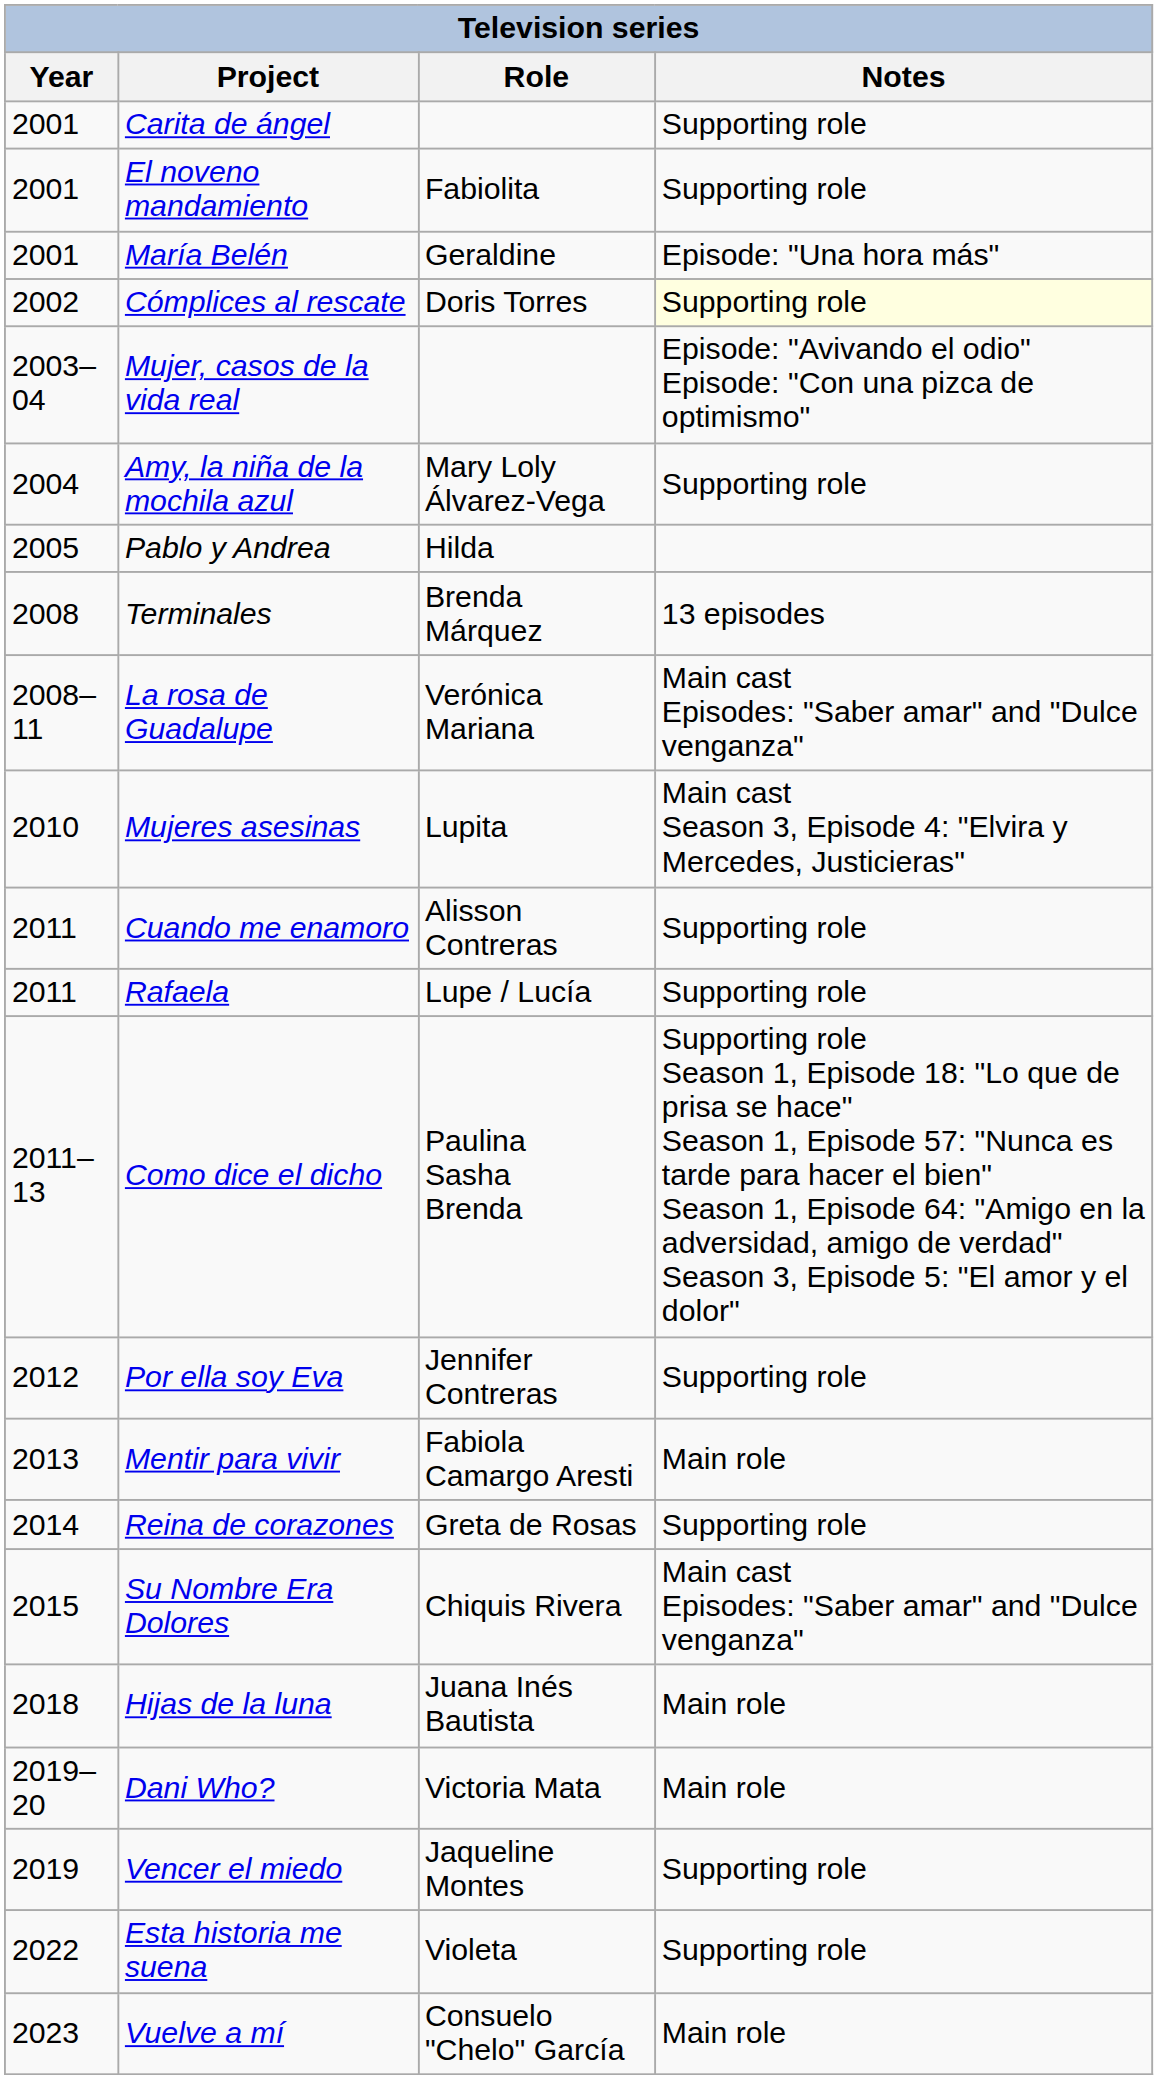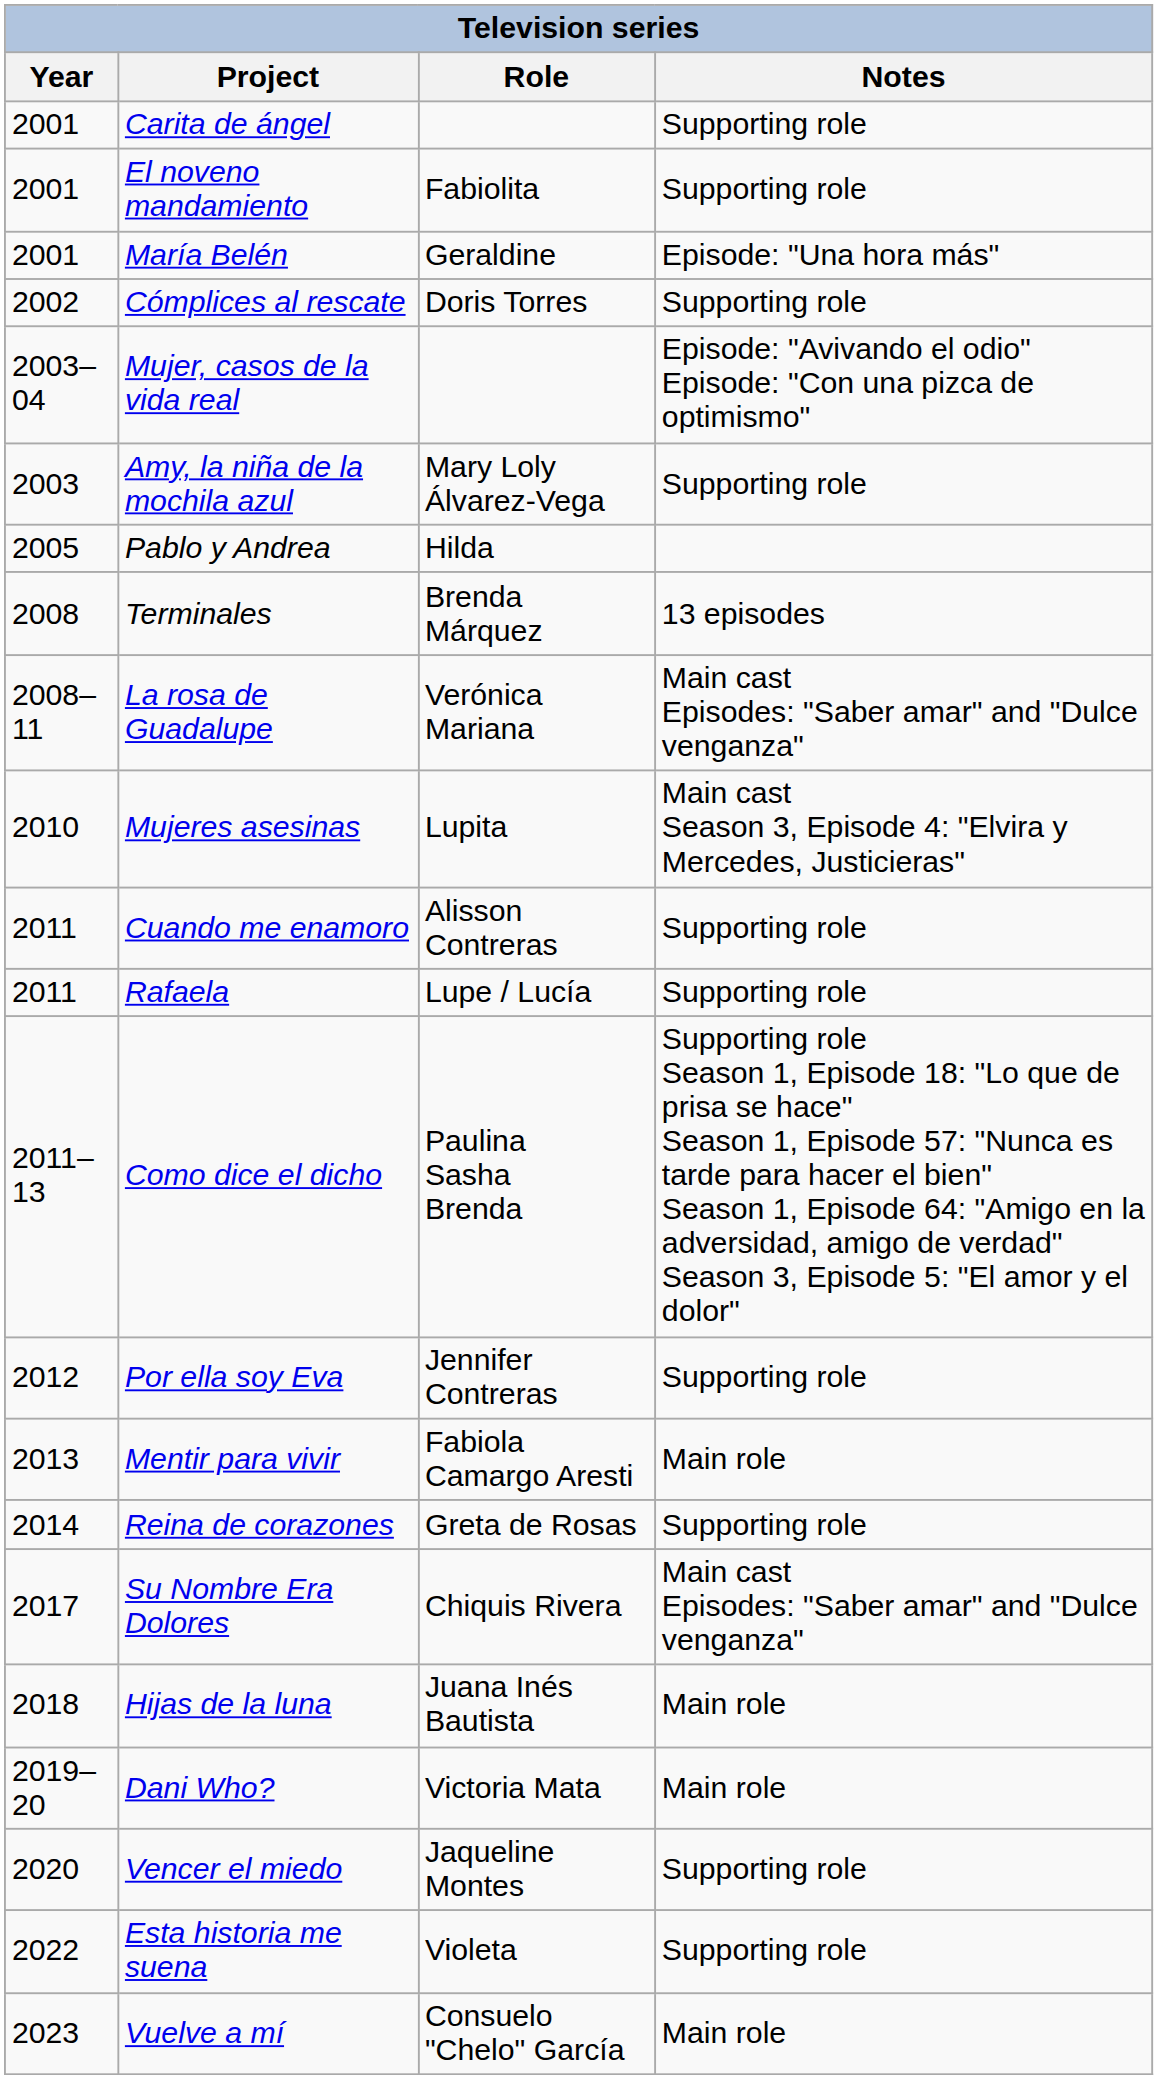Cómplices al rescate | Notes: lightyellow background -> no background
Amy, la niña de la mochila azul | Year: 2004 -> 2003
Su Nombre Era Dolores | Year: 2015 -> 2017
Vencer el miedo | Year: 2019 -> 2020
